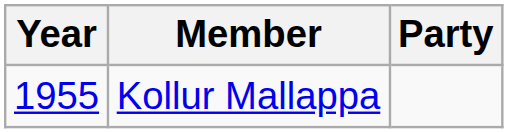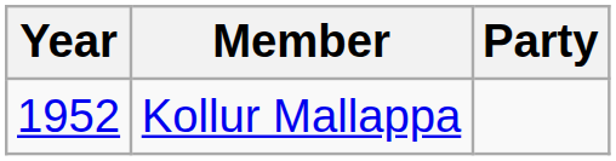Kollur Mallappa | Year: 1955 -> 1952
